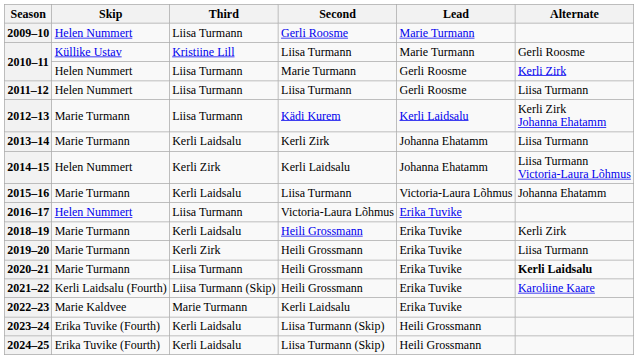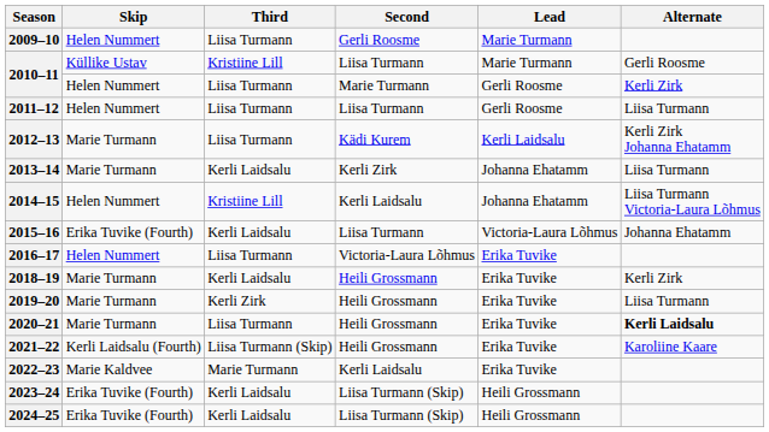2014–15 | Third: Kerli Zirk -> Kristiine Lill
2015–16 | Skip: Marie Turmann -> Erika Tuvike (Fourth)
